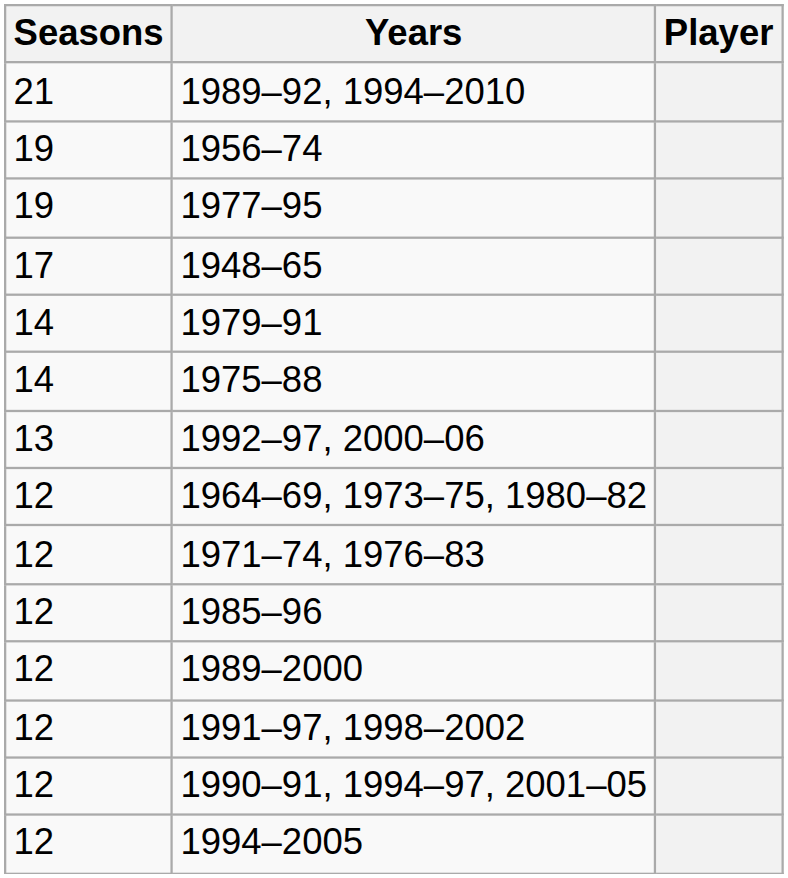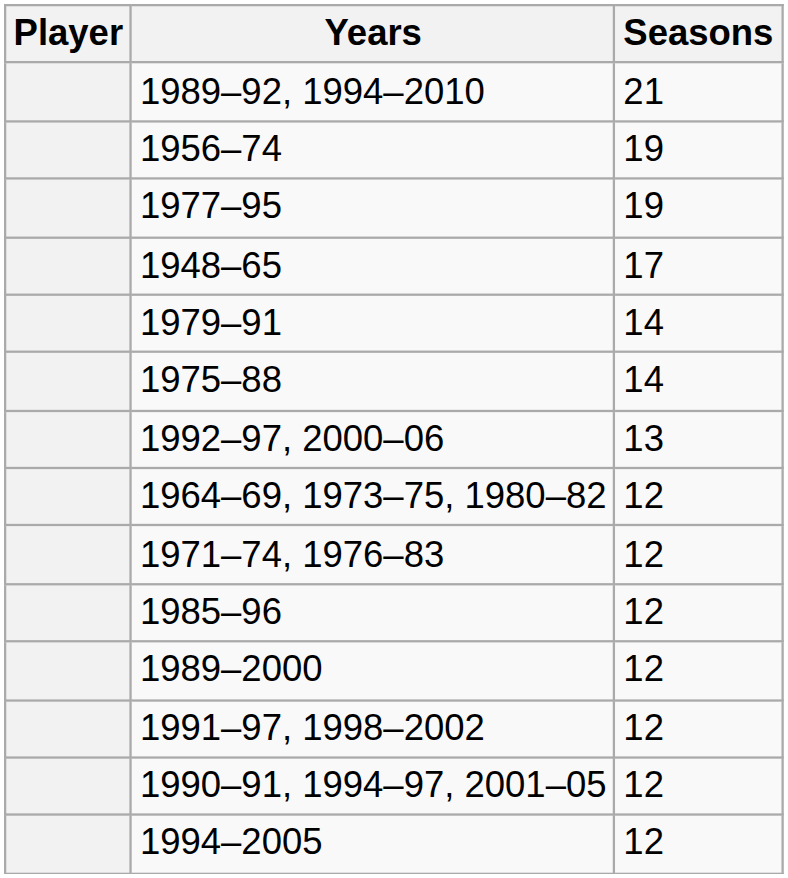columns swapped: Player <-> Seasons
